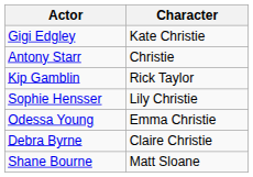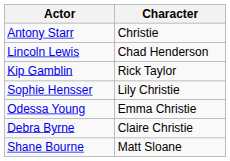- row: Gigi Edgley | Kate Christie
+ row: Lincoln Lewis | Chad Henderson
